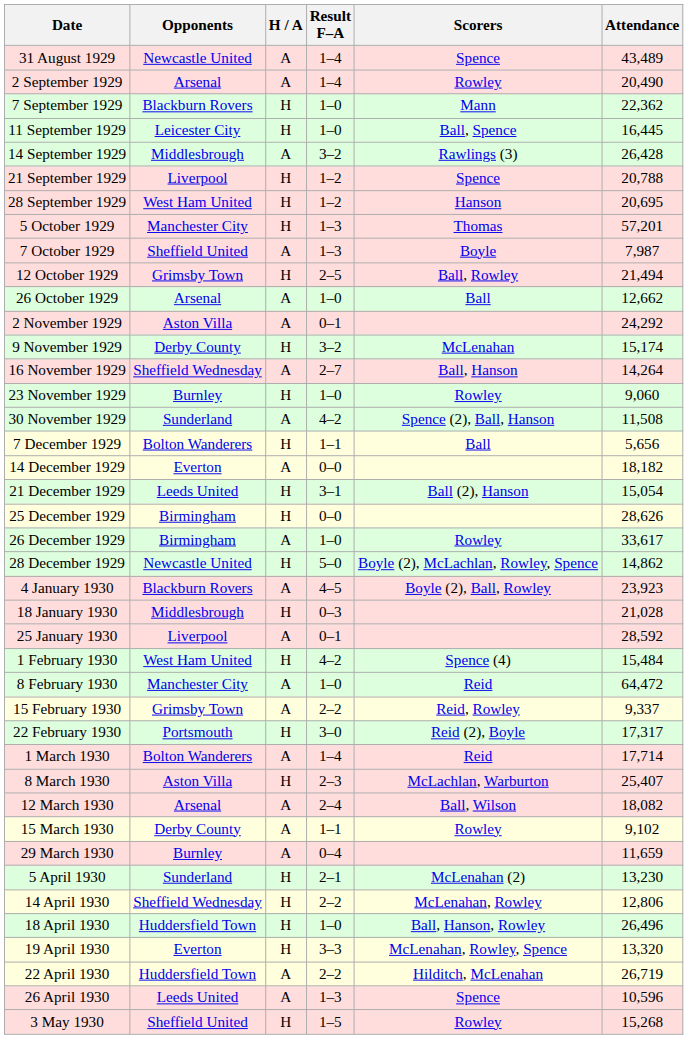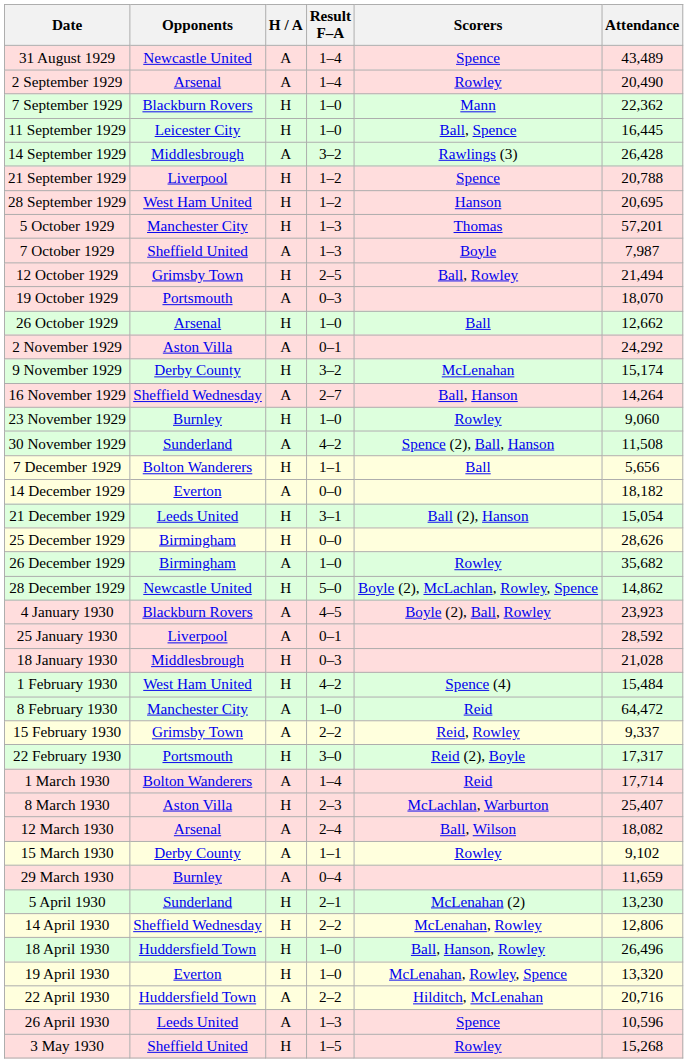+ row: 19 October 1929 | Portsmouth | A | 0–3 | 18,070
26 October 1929 | H / A: A -> H
26 December 1929 | Attendance: 33,617 -> 35,682
rows swapped: 18 January 1930 <-> 25 January 1930
19 April 1930 | Result F–A: 3–3 -> 1–0
22 April 1930 | Attendance: 26,719 -> 20,716
